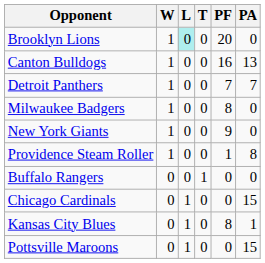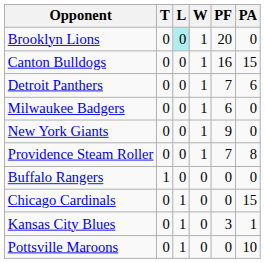columns swapped: W <-> T
Canton Bulldogs | PA: 13 -> 15
Detroit Panthers | PA: 7 -> 6
Milwaukee Badgers | PF: 8 -> 6
Providence Steam Roller | PF: 1 -> 7
Kansas City Blues | PF: 8 -> 3
Pottsville Maroons | PA: 15 -> 10
